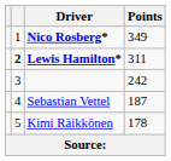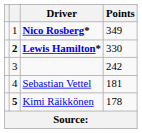Lewis Hamilton* | Points: 311 -> 330
Sebastian Vettel | Points: 187 -> 181
Kimi Räikkönen | column 2: normal -> bold
